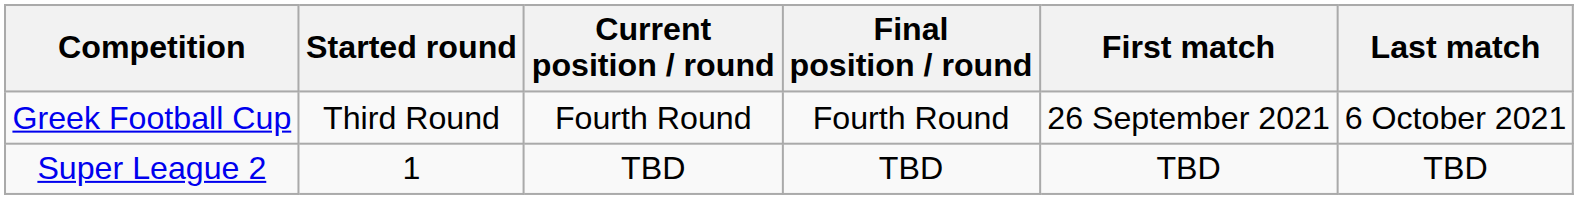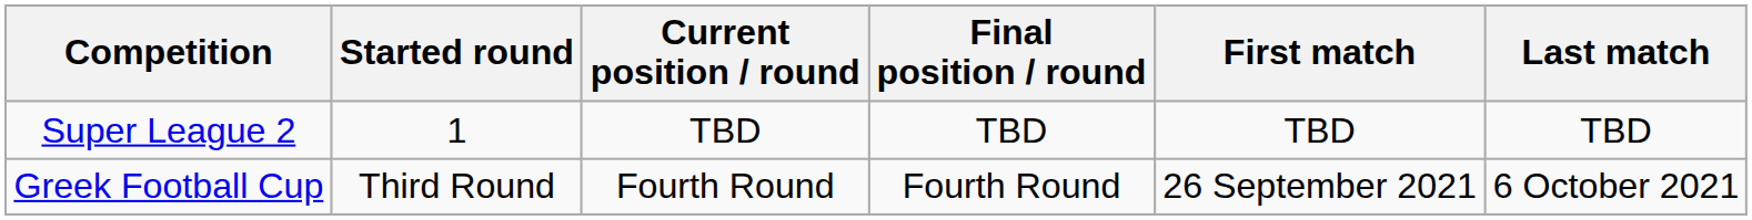rows swapped: Super League 2 <-> Greek Football Cup
